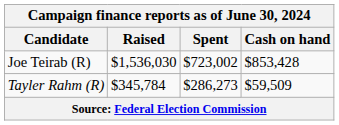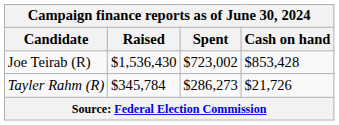Joe Teirab (R) | Raised: $1,536,030 -> $1,536,430
Tayler Rahm (R) | Cash on hand: $59,509 -> $21,726
